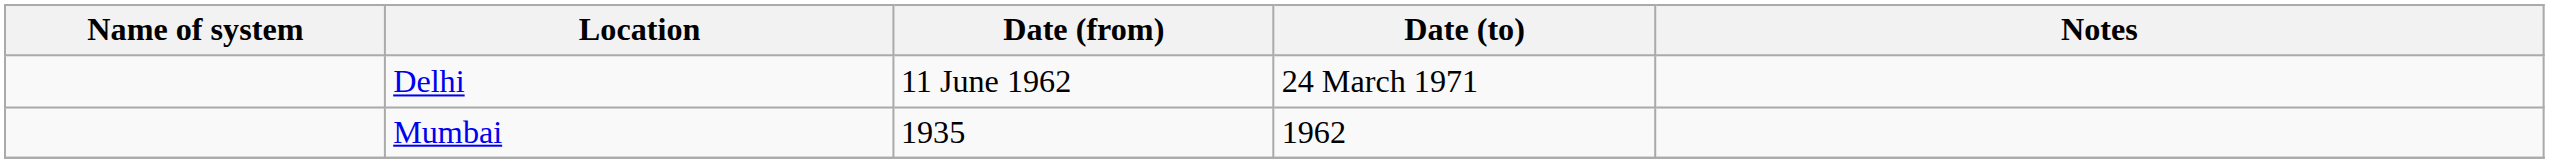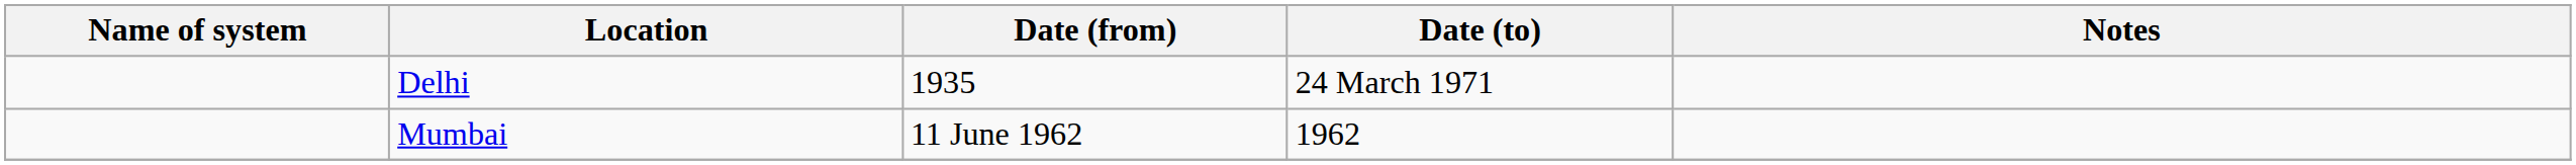Delhi | Date (from): 11 June 1962 -> 1935
Mumbai | Date (from): 1935 -> 11 June 1962
